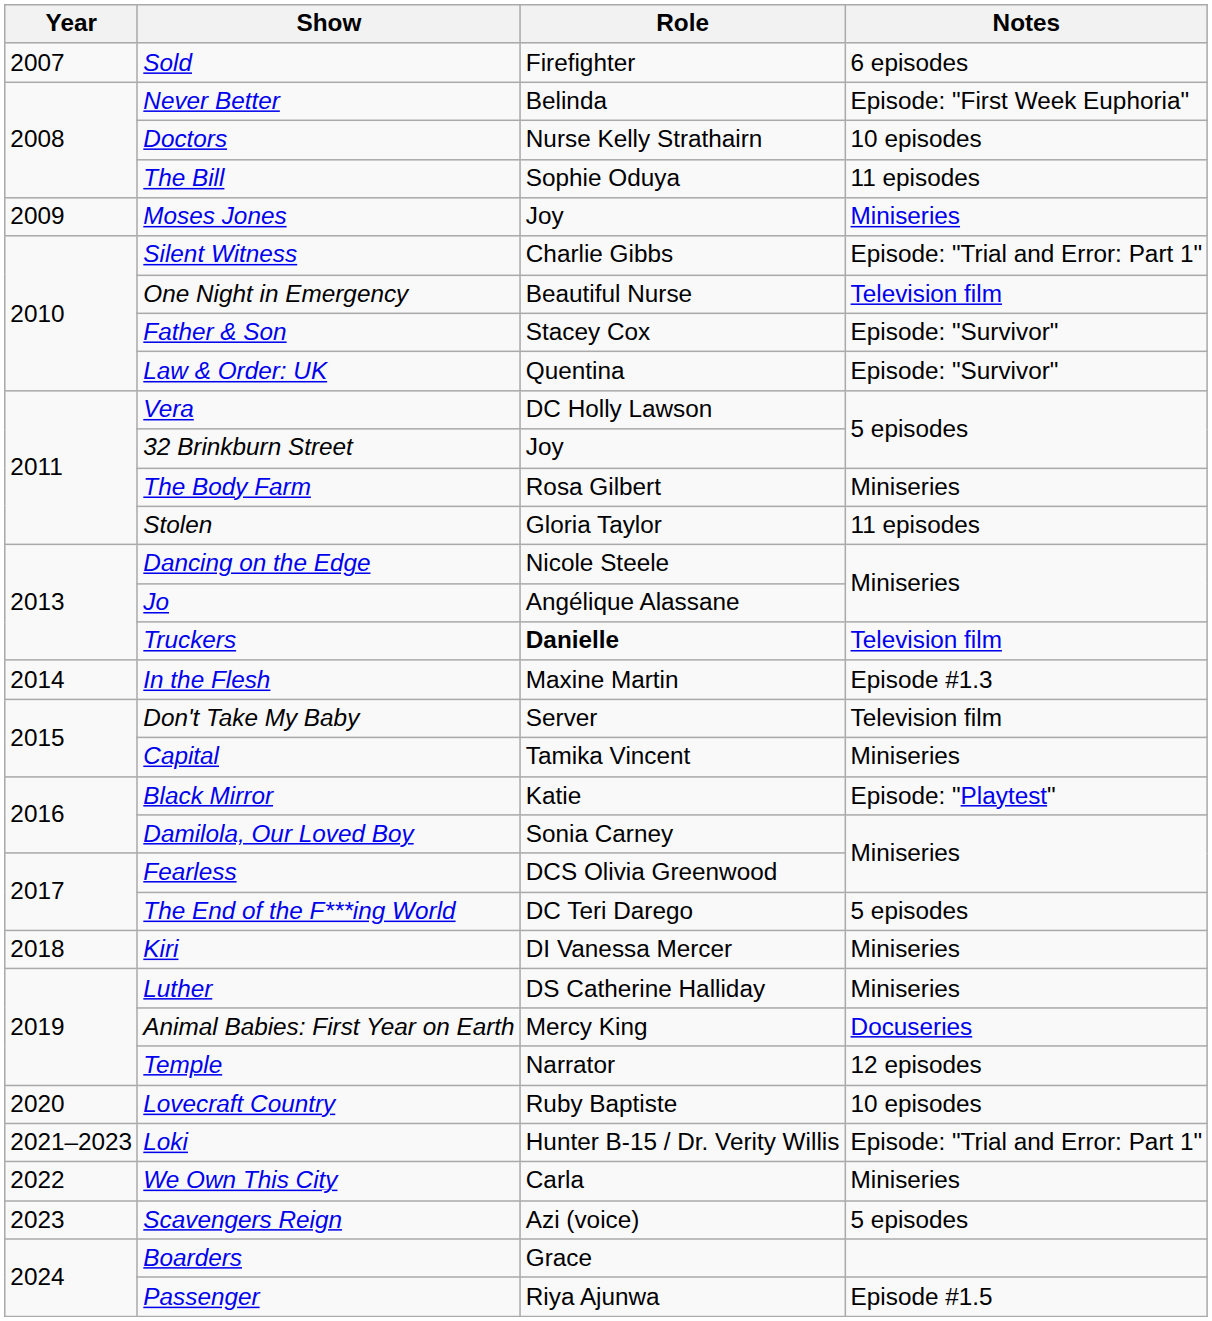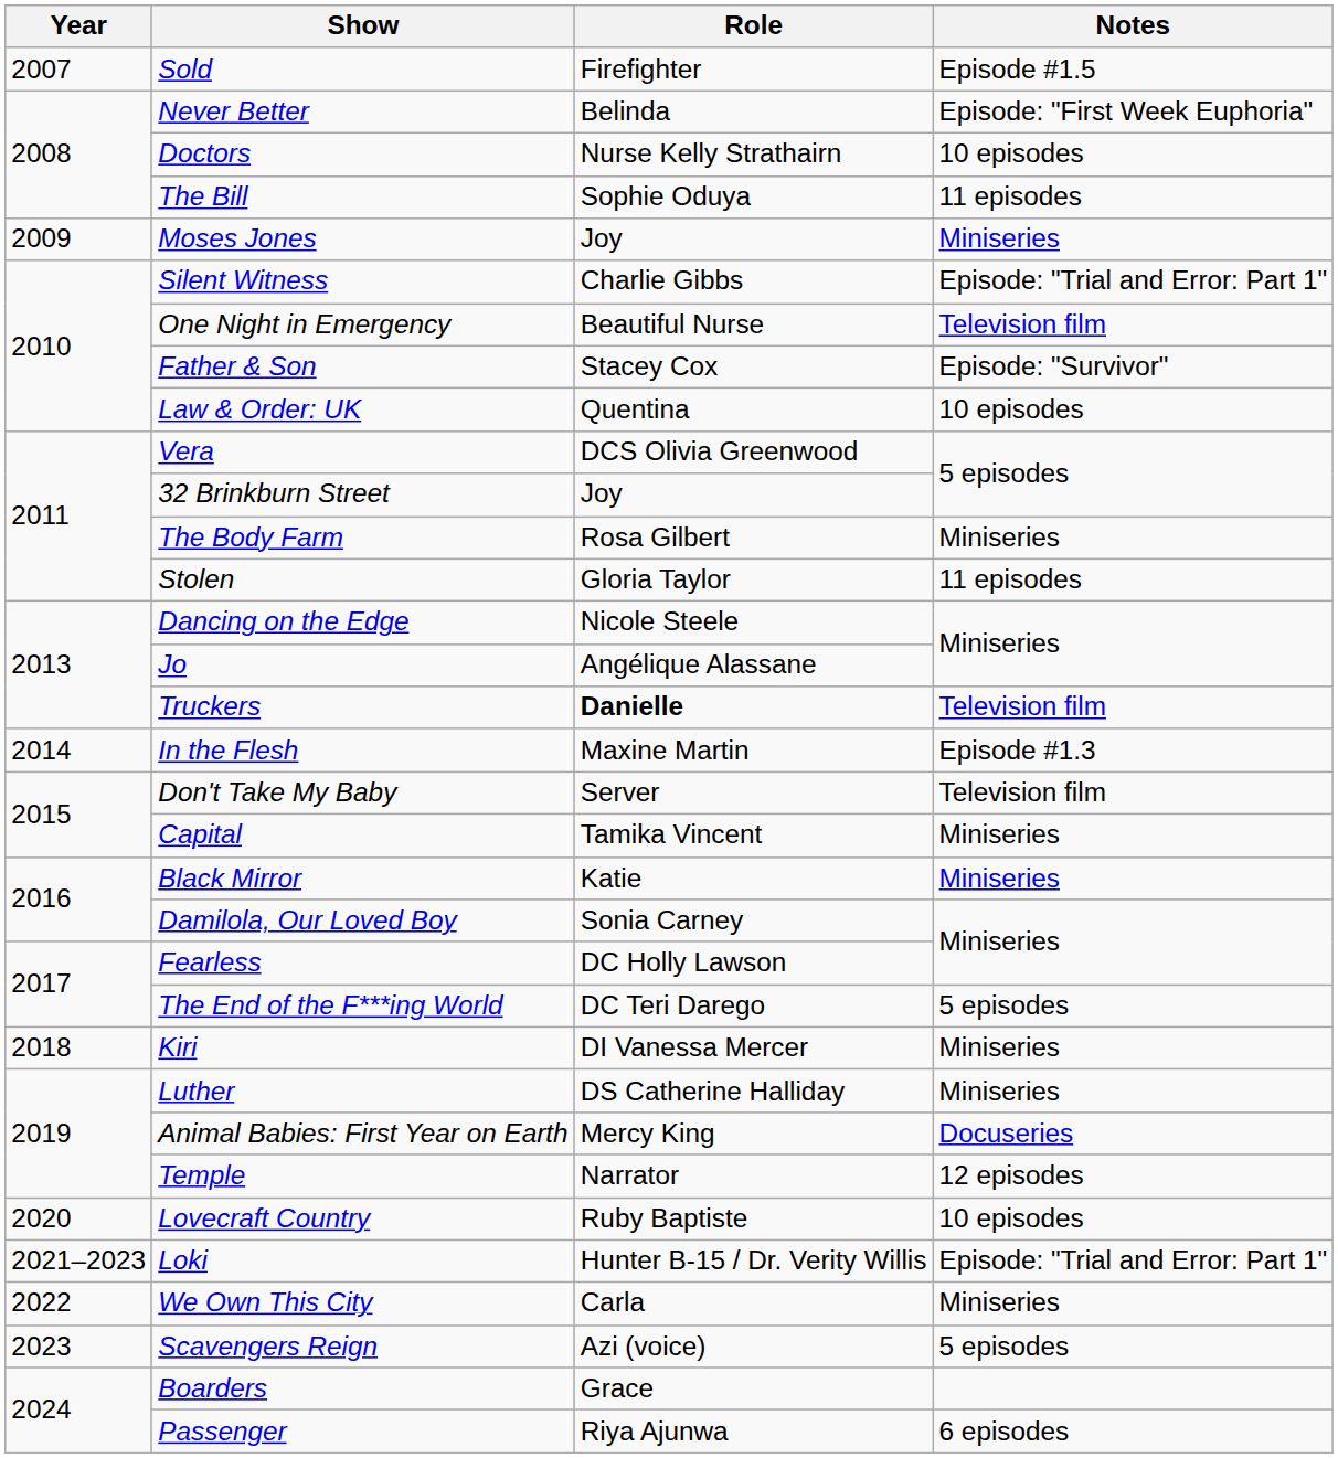Sold | Notes: 6 episodes -> Episode #1.5
Law & Order: UK | Notes: Episode: "Survivor" -> 10 episodes
Vera | Role: DC Holly Lawson -> DCS Olivia Greenwood
Black Mirror | Notes: Episode: "Playtest" -> Miniseries
Fearless | Role: DCS Olivia Greenwood -> DC Holly Lawson
Passenger | Notes: Episode #1.5 -> 6 episodes
